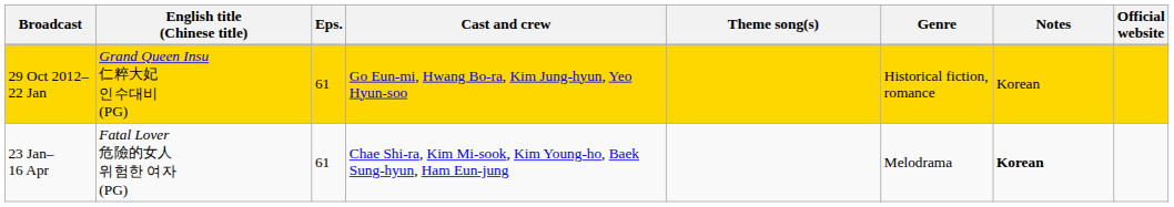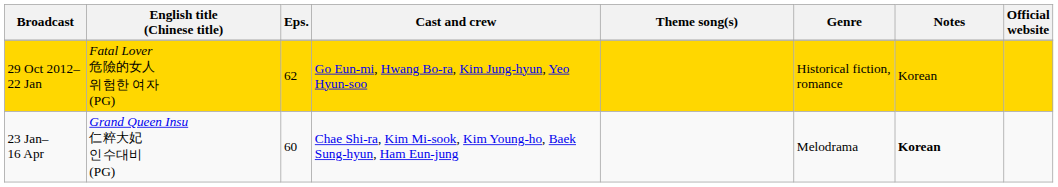29 Oct 2012– 22 Jan | English title (Chinese title): Grand Queen Insu 仁粹大妃 인수대비 (PG) -> Fatal Lover 危險的女人 위험한 여자 (PG)
29 Oct 2012– 22 Jan | Eps.: 61 -> 62
23 Jan– 16 Apr | English title (Chinese title): Fatal Lover 危險的女人 위험한 여자 (PG) -> Grand Queen Insu 仁粹大妃 인수대비 (PG)
23 Jan– 16 Apr | Eps.: 61 -> 60
